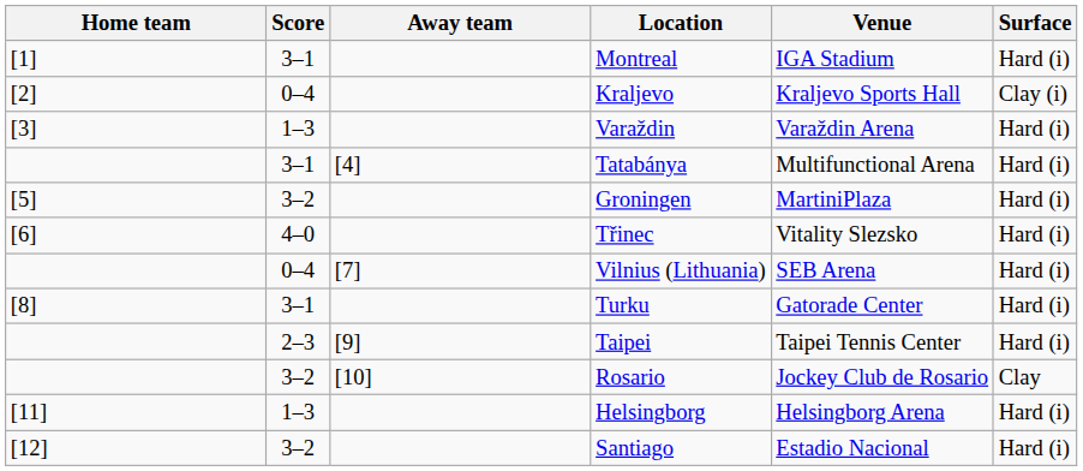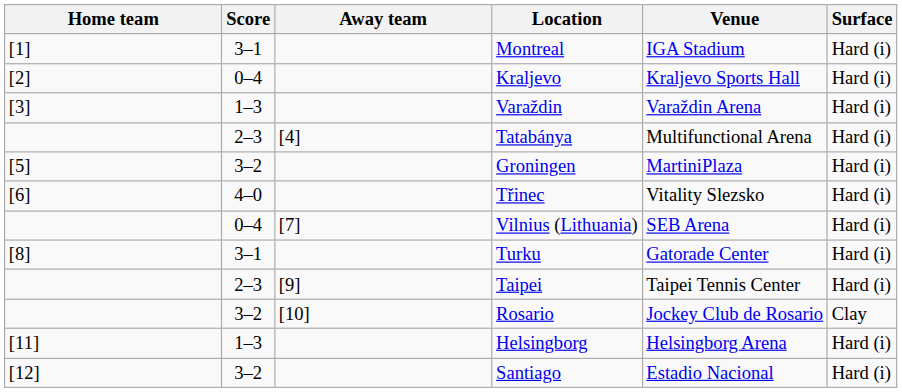Kraljevo | Surface: Clay (i) -> Hard (i)
Tatabánya | Score: 3–1 -> 2–3
